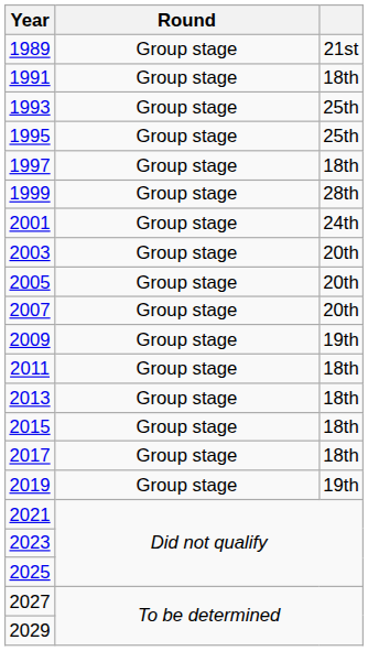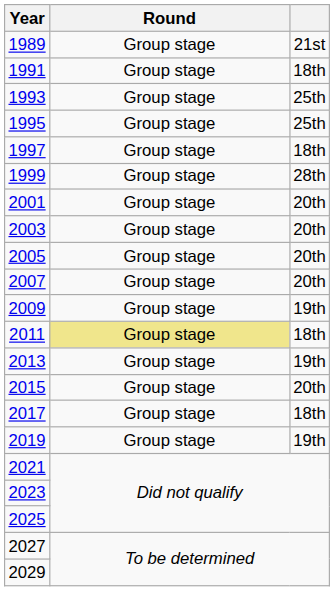2001 | column 3: 24th -> 20th
2011 | Round: no background -> khaki background
2013 | column 3: 18th -> 19th
2015 | column 3: 18th -> 20th
